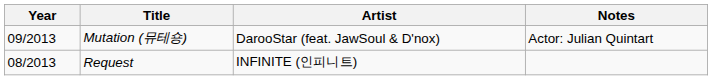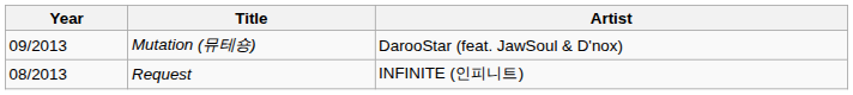- column: Notes | Actor: Julian Quintart
